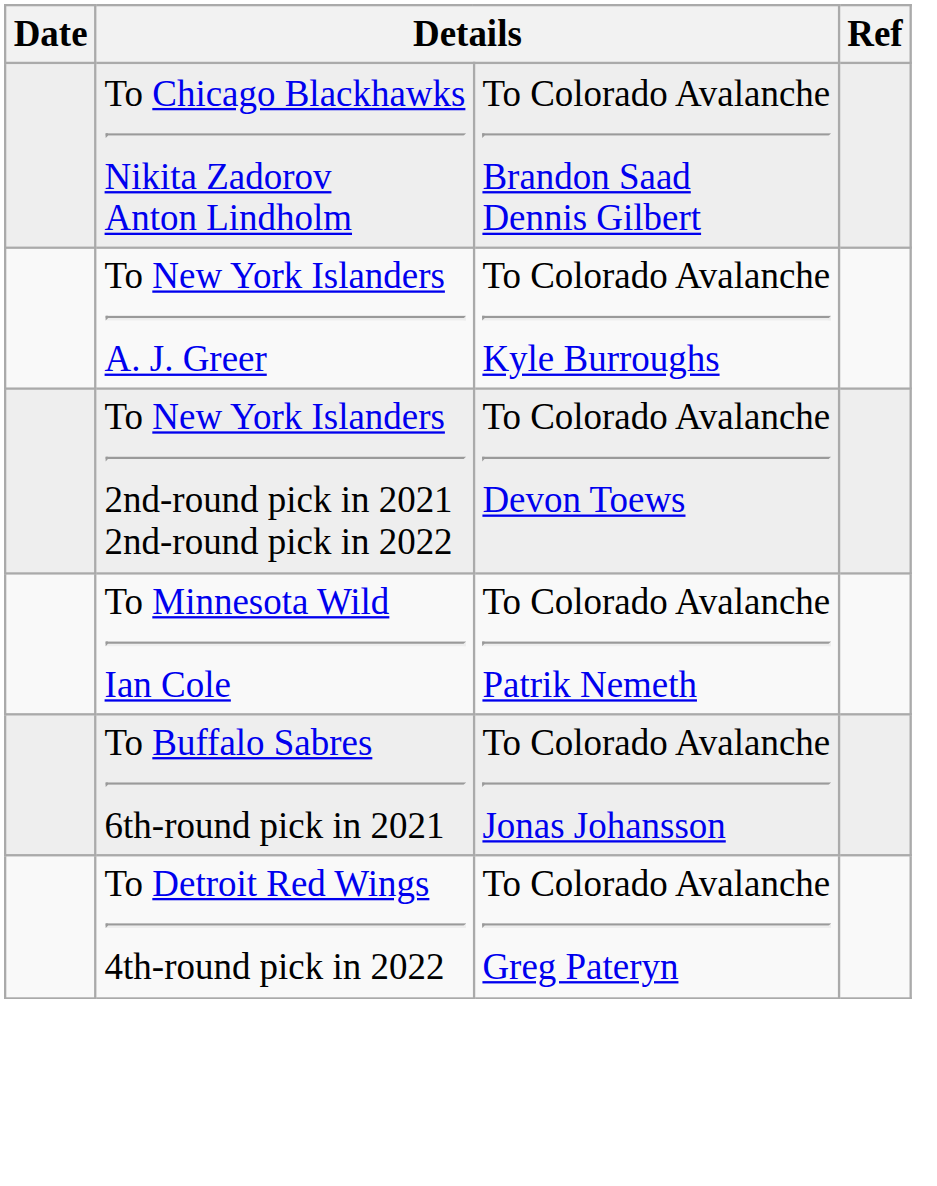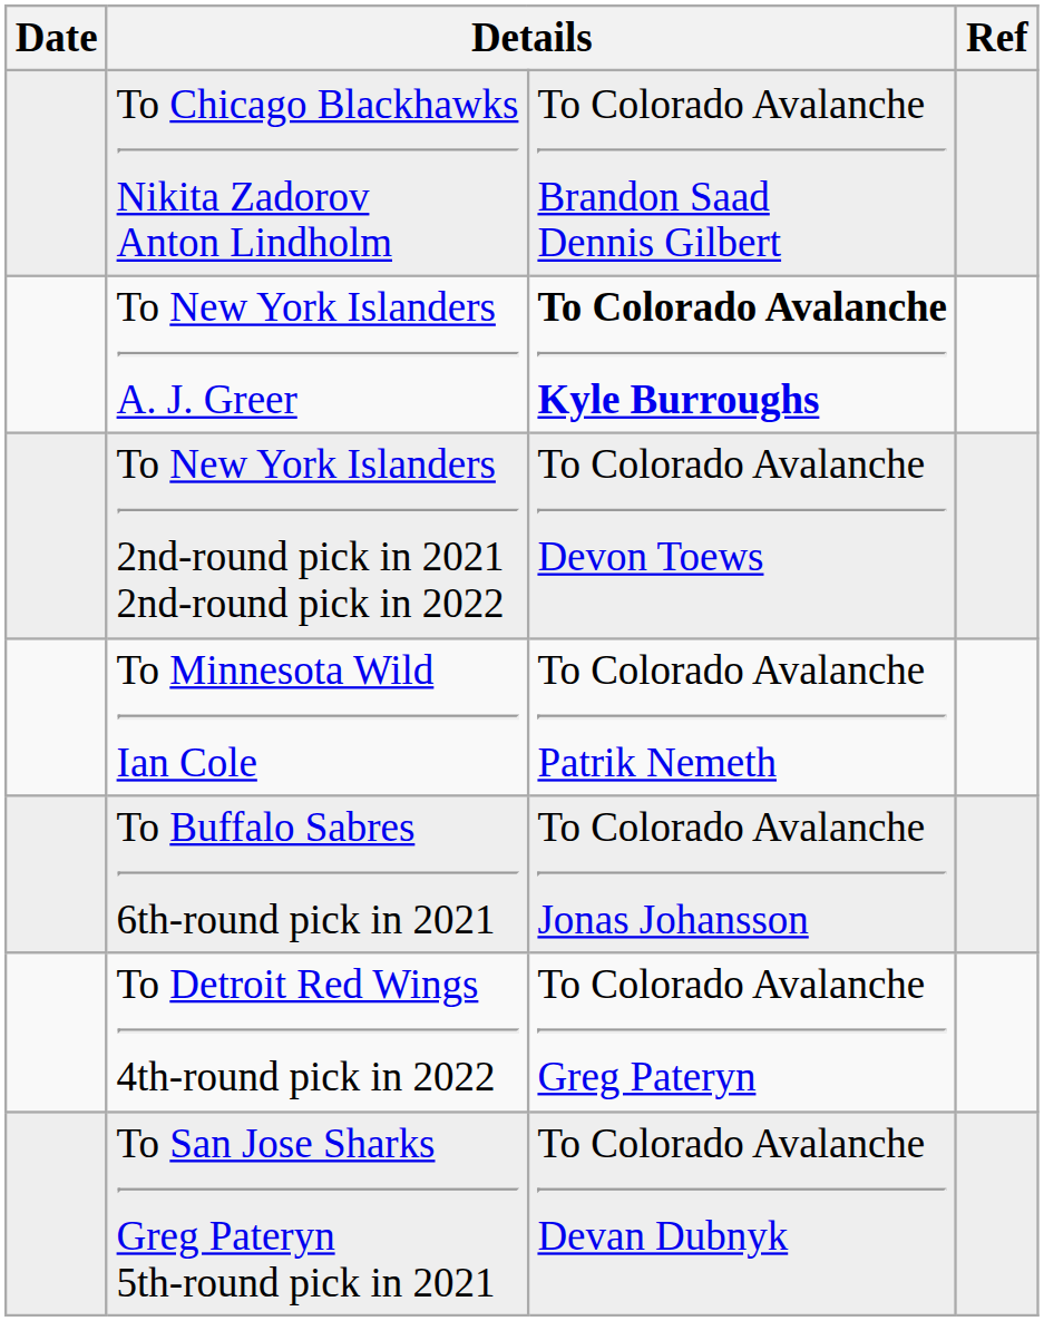To New York Islanders A. J. Greer | column 3: normal -> bold
+ row: To San Jose Sharks Greg Pateryn 5th-round pick in 2021 | To Colorado Avalanche Devan Dubnyk
